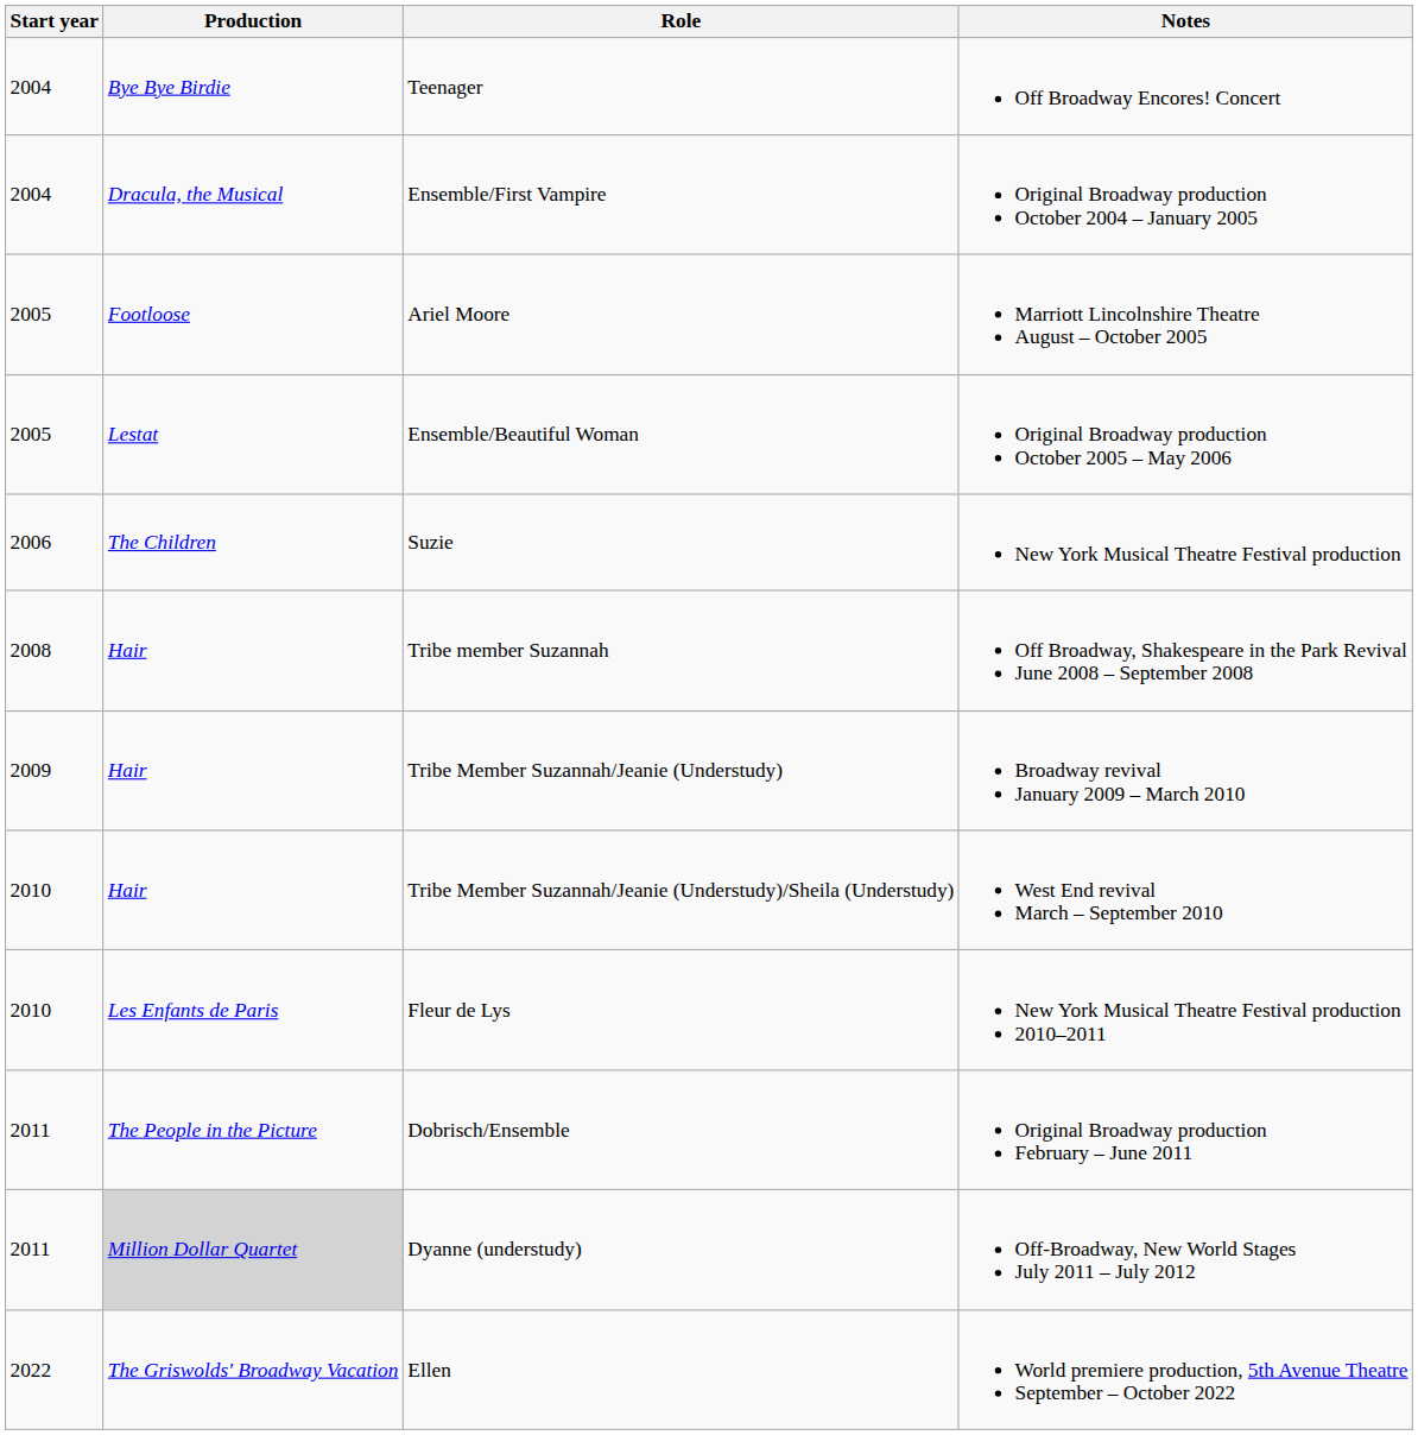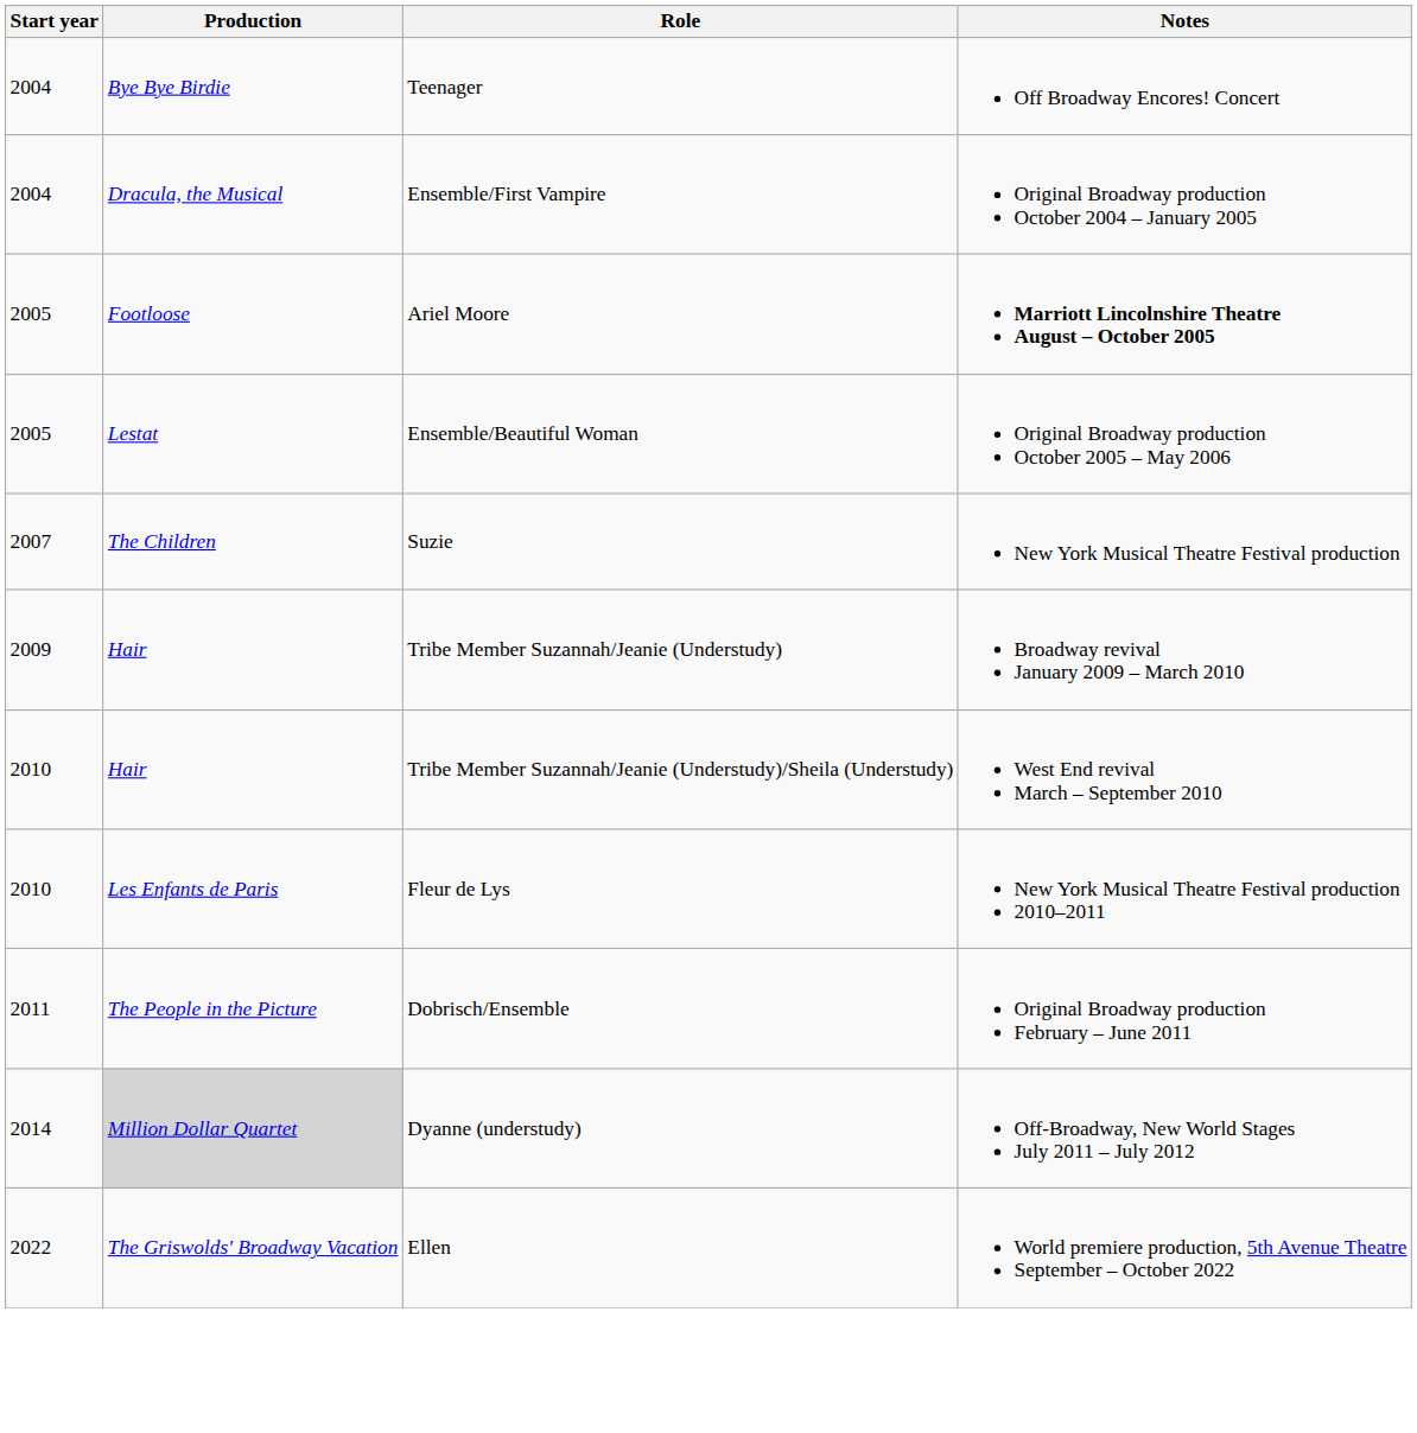Ariel Moore | Notes: normal -> bold
Suzie | Start year: 2006 -> 2007
- row: 2008 | Hair | Tribe member Suzannah | Off Broadway, Shakespeare in the Park Revival June 2008 – September 2008
Dyanne (understudy) | Start year: 2011 -> 2014
